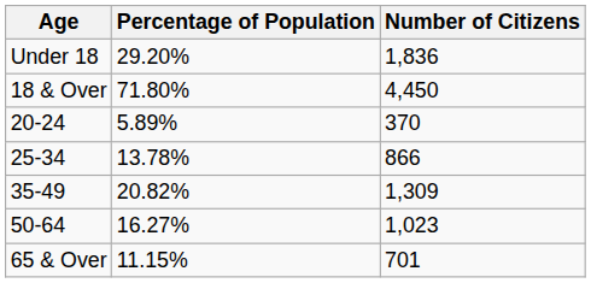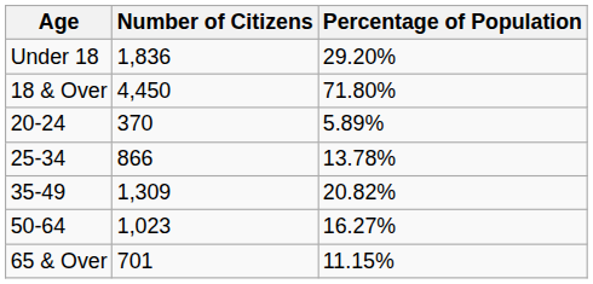columns swapped: Number of Citizens <-> Percentage of Population
